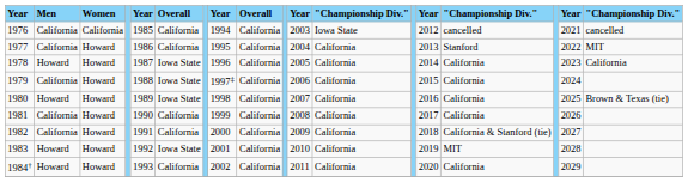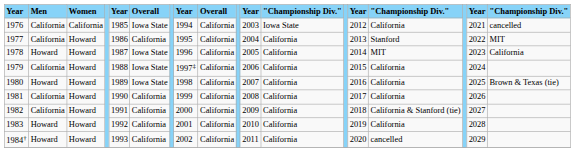1976 | column 6: California -> Iowa State
1976 | column 15: cancelled -> California
1978 | column 15: California -> MIT
1983 | column 6: Iowa State -> California
1983 | column 15: MIT -> California
1984† | column 15: California -> cancelled
